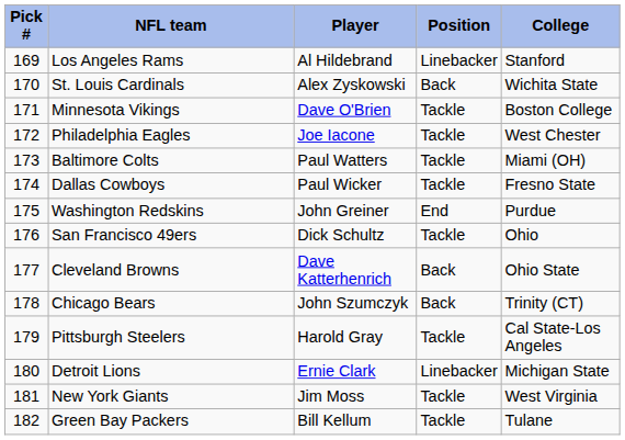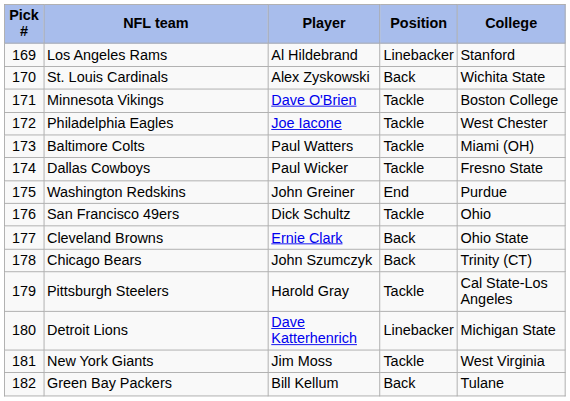Cleveland Browns | Player: Dave Katterhenrich -> Ernie Clark
Detroit Lions | Player: Ernie Clark -> Dave Katterhenrich
Green Bay Packers | Position: Tackle -> Back
